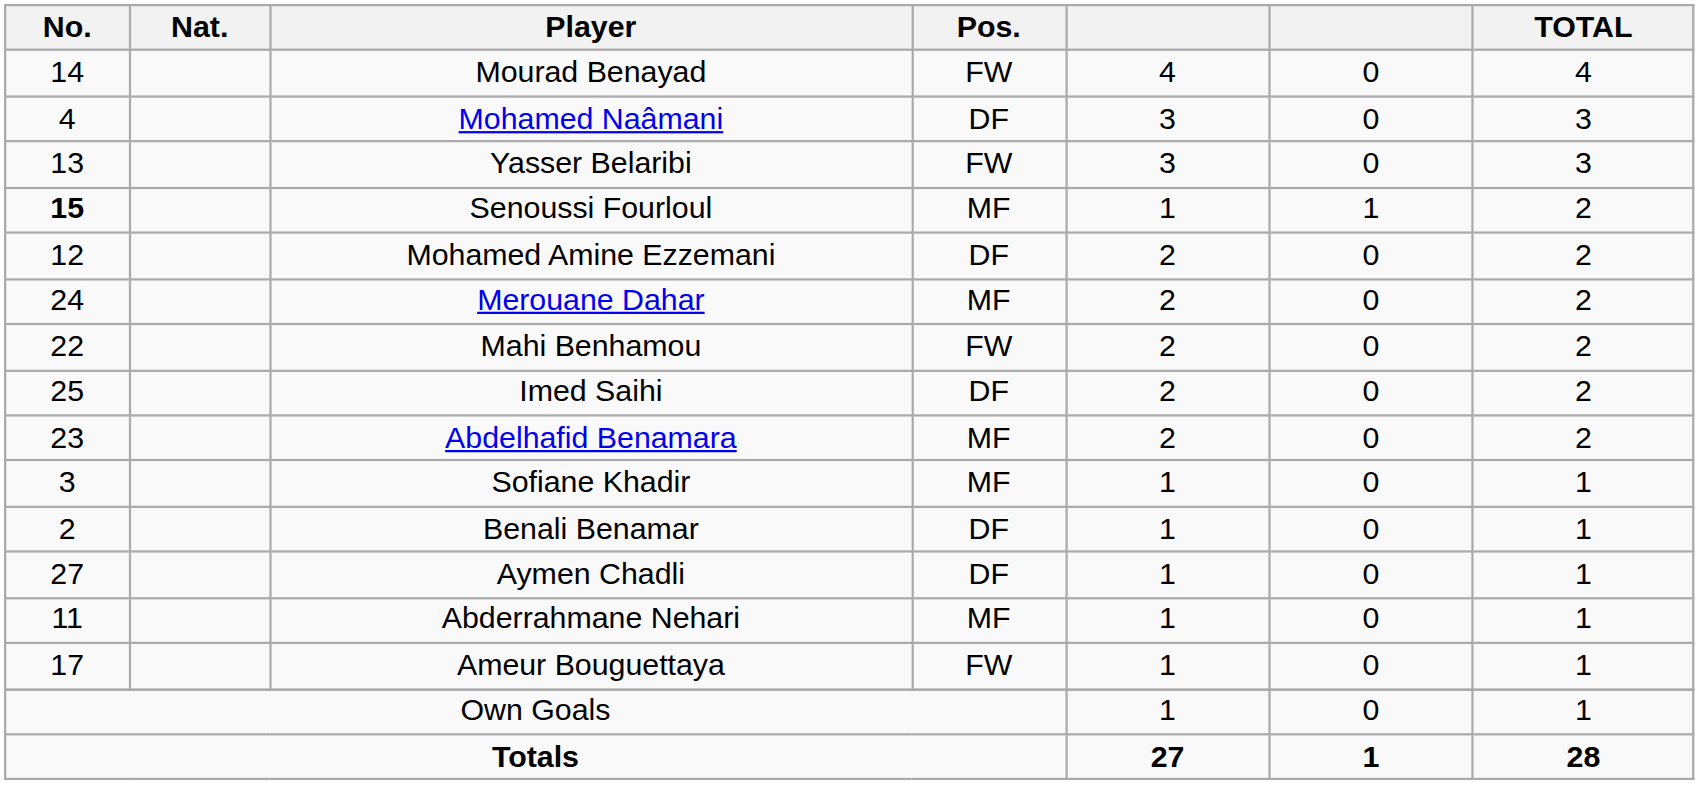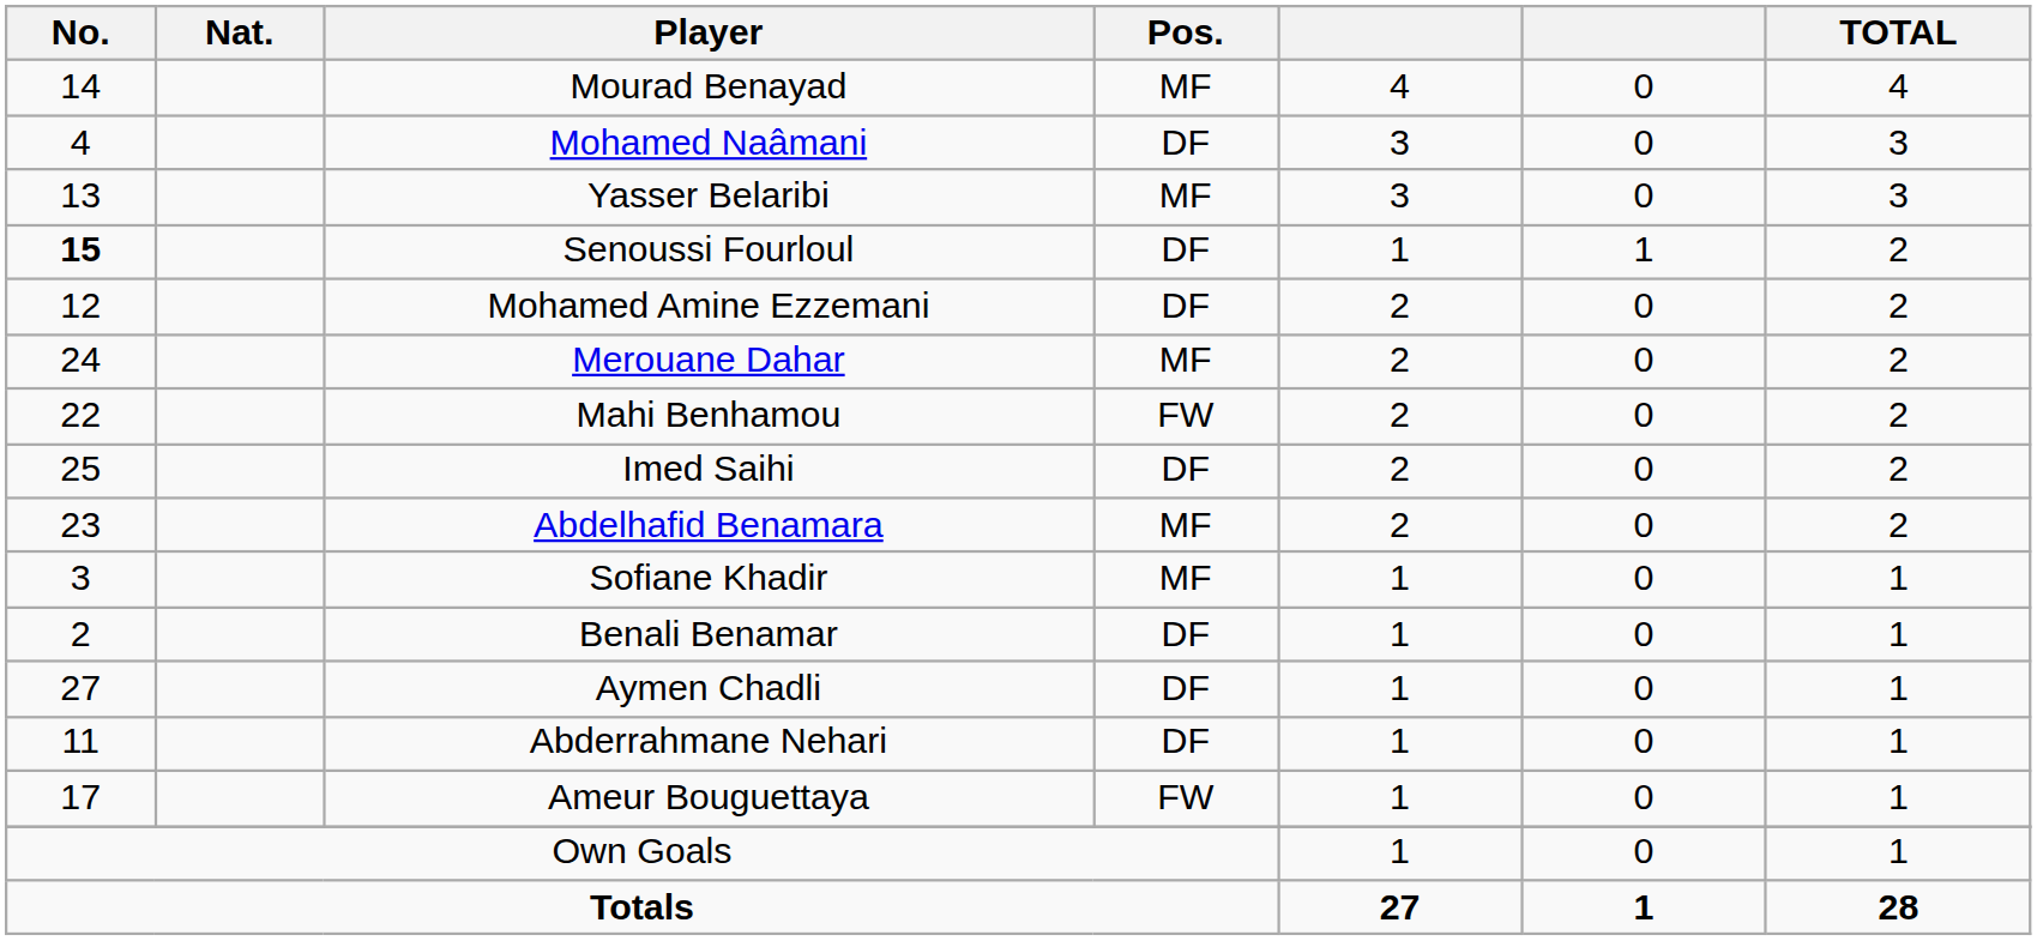Mourad Benayad | Pos.: FW -> MF
Yasser Belaribi | Pos.: FW -> MF
Senoussi Fourloul | Pos.: MF -> DF
Abderrahmane Nehari | Pos.: MF -> DF
